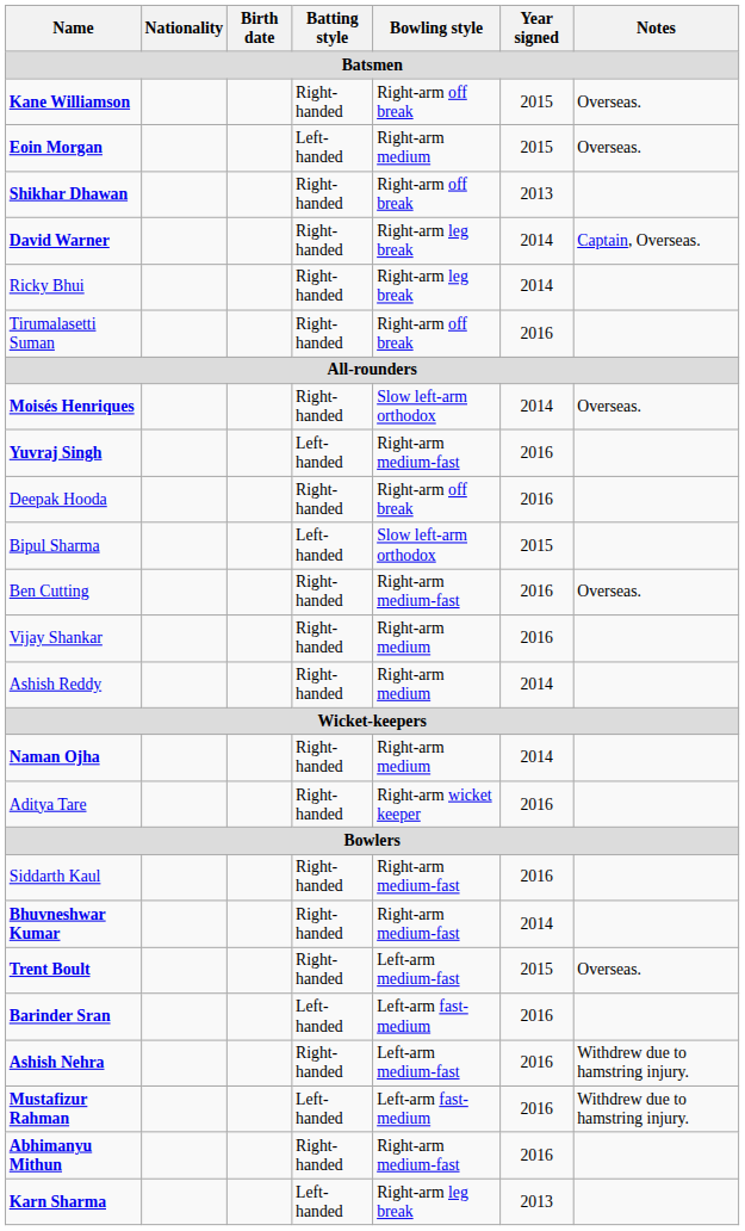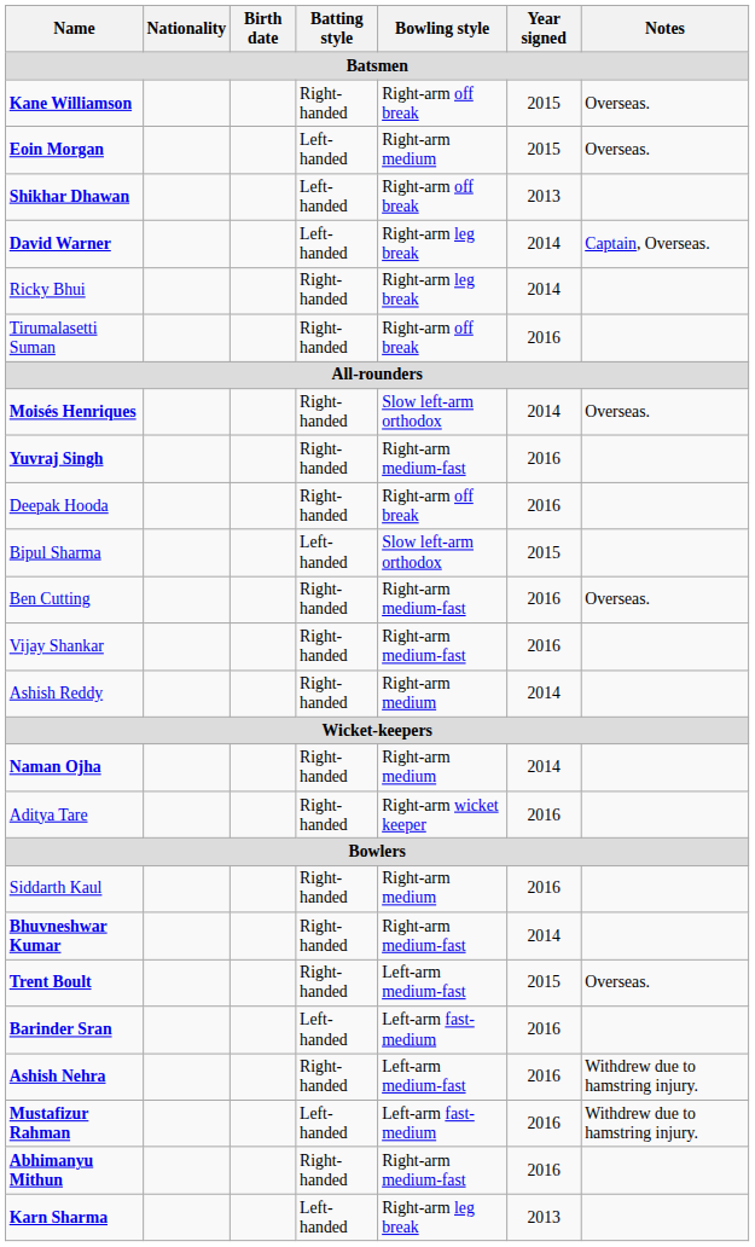Shikhar Dhawan | Batting style: Right-handed -> Left-handed
David Warner | Batting style: Right-handed -> Left-handed
Yuvraj Singh | Batting style: Left-handed -> Right-handed
Vijay Shankar | Bowling style: Right-arm medium -> Right-arm medium-fast
Siddarth Kaul | Bowling style: Right-arm medium-fast -> Right-arm medium
